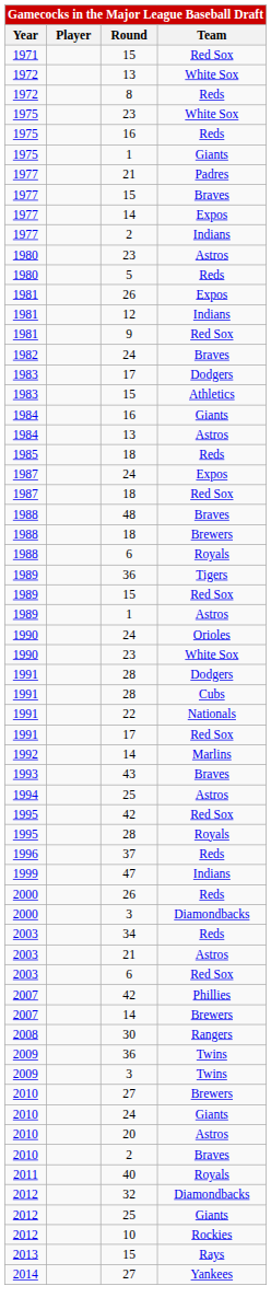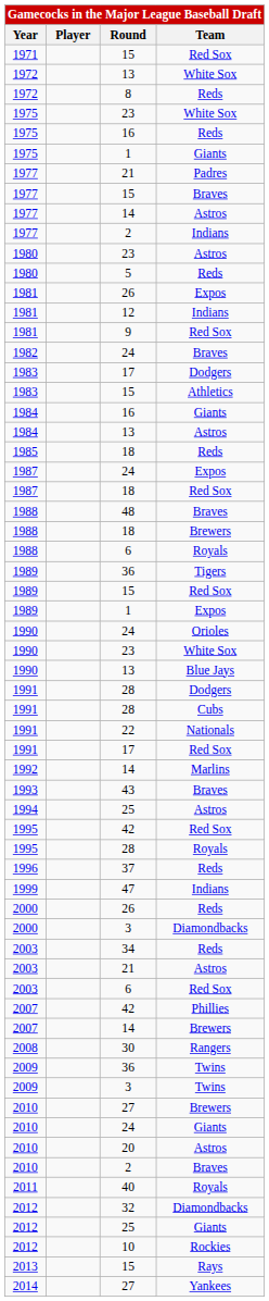1977 / 14 | Team: Expos -> Astros
1989 / 1 | Team: Astros -> Expos
+ row: 1990 | 13 | Blue Jays
